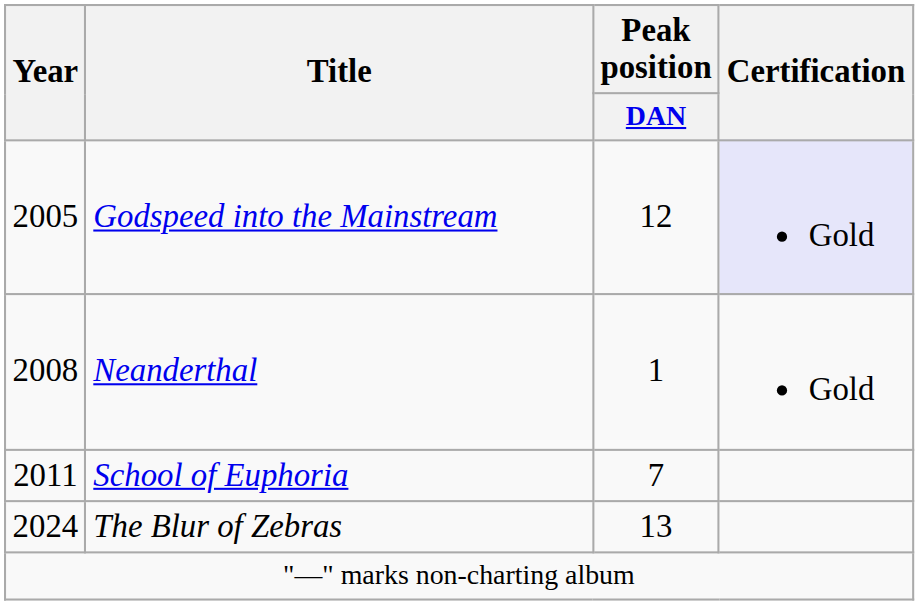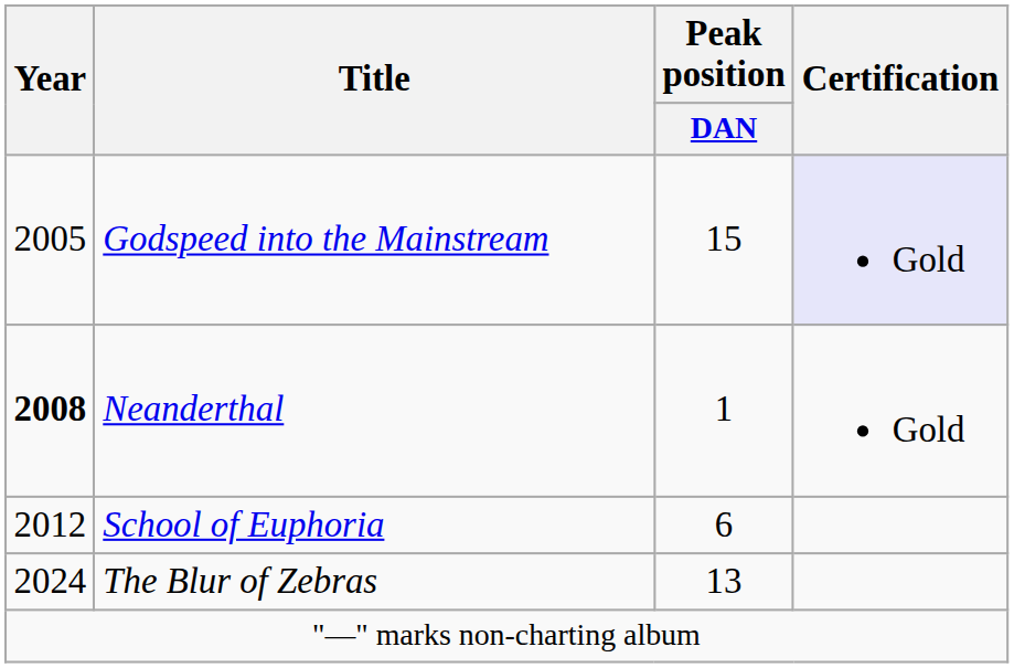Godspeed into the Mainstream | Peak position / DAN: 12 -> 15
Neanderthal | Year: normal -> bold
School of Euphoria | Year: 2011 -> 2012
School of Euphoria | Peak position / DAN: 7 -> 6
